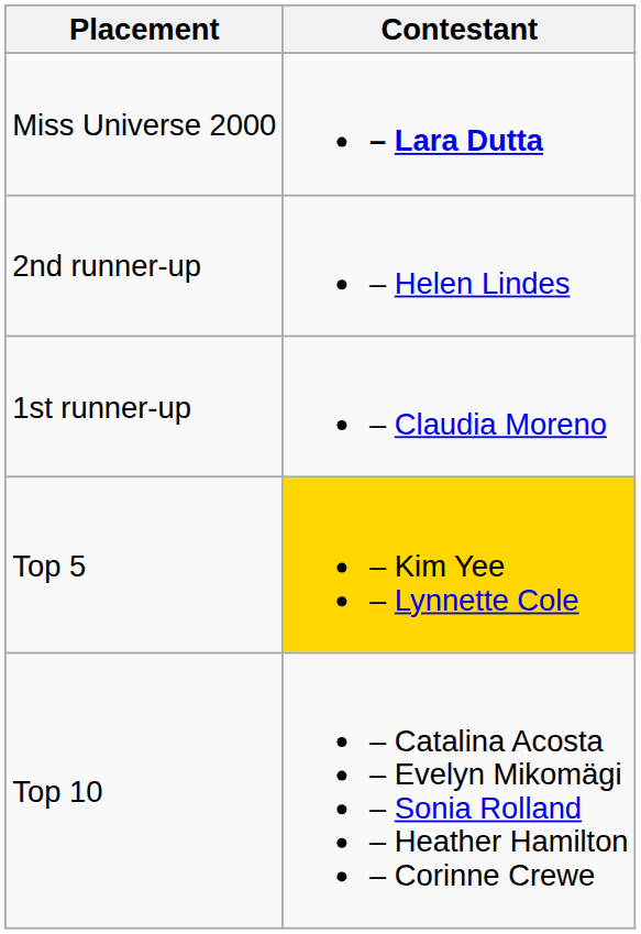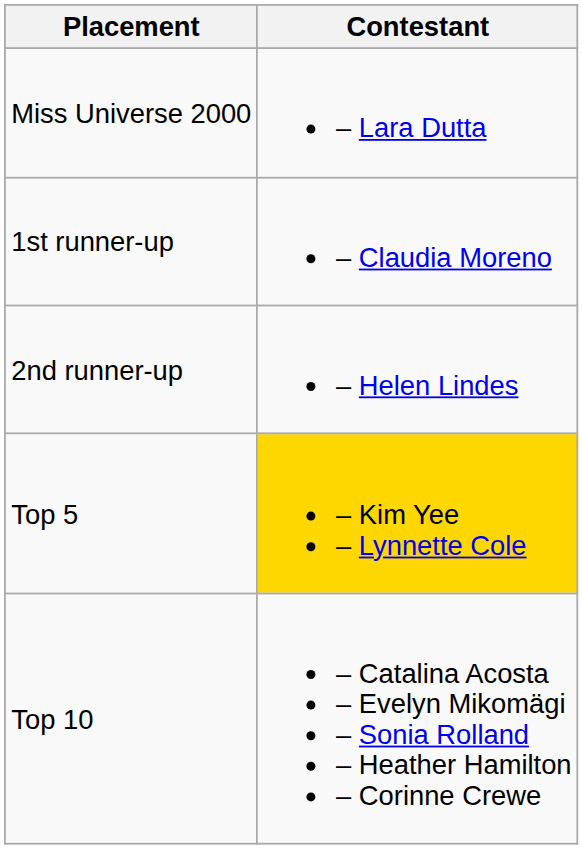Miss Universe 2000 | Contestant: bold -> normal
rows swapped: 1st runner-up <-> 2nd runner-up
